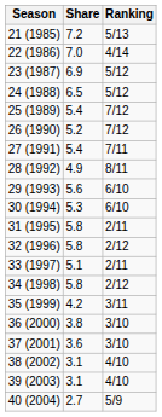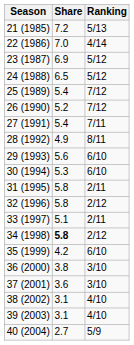34 (1998) | Share: normal -> bold
35 (1999) | Ranking: 3/11 -> 6/10
